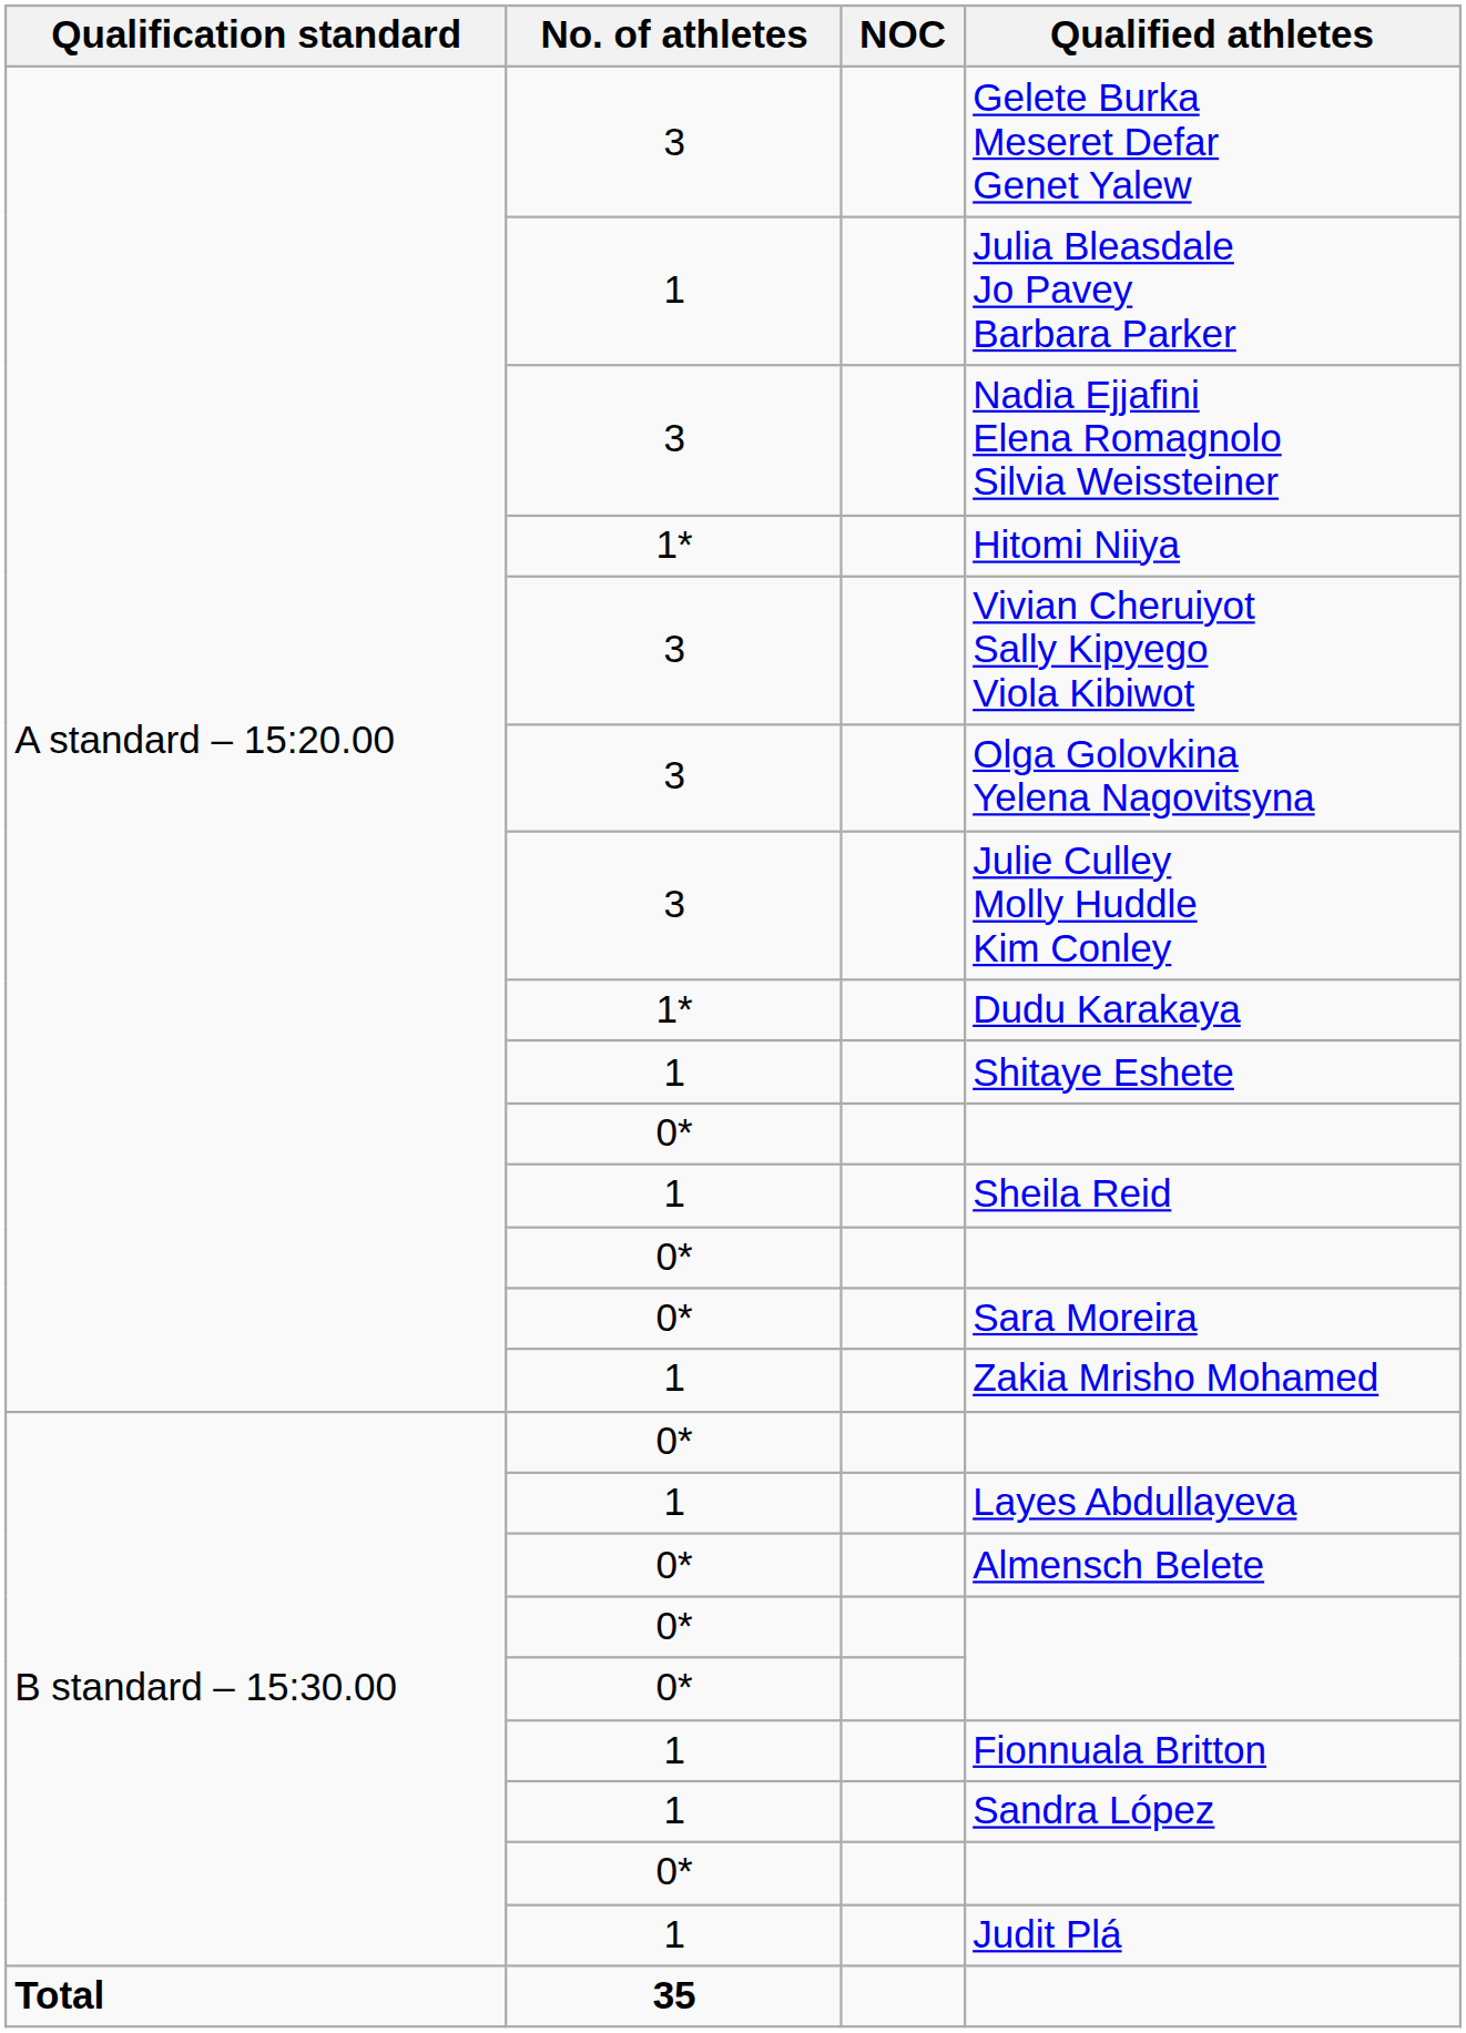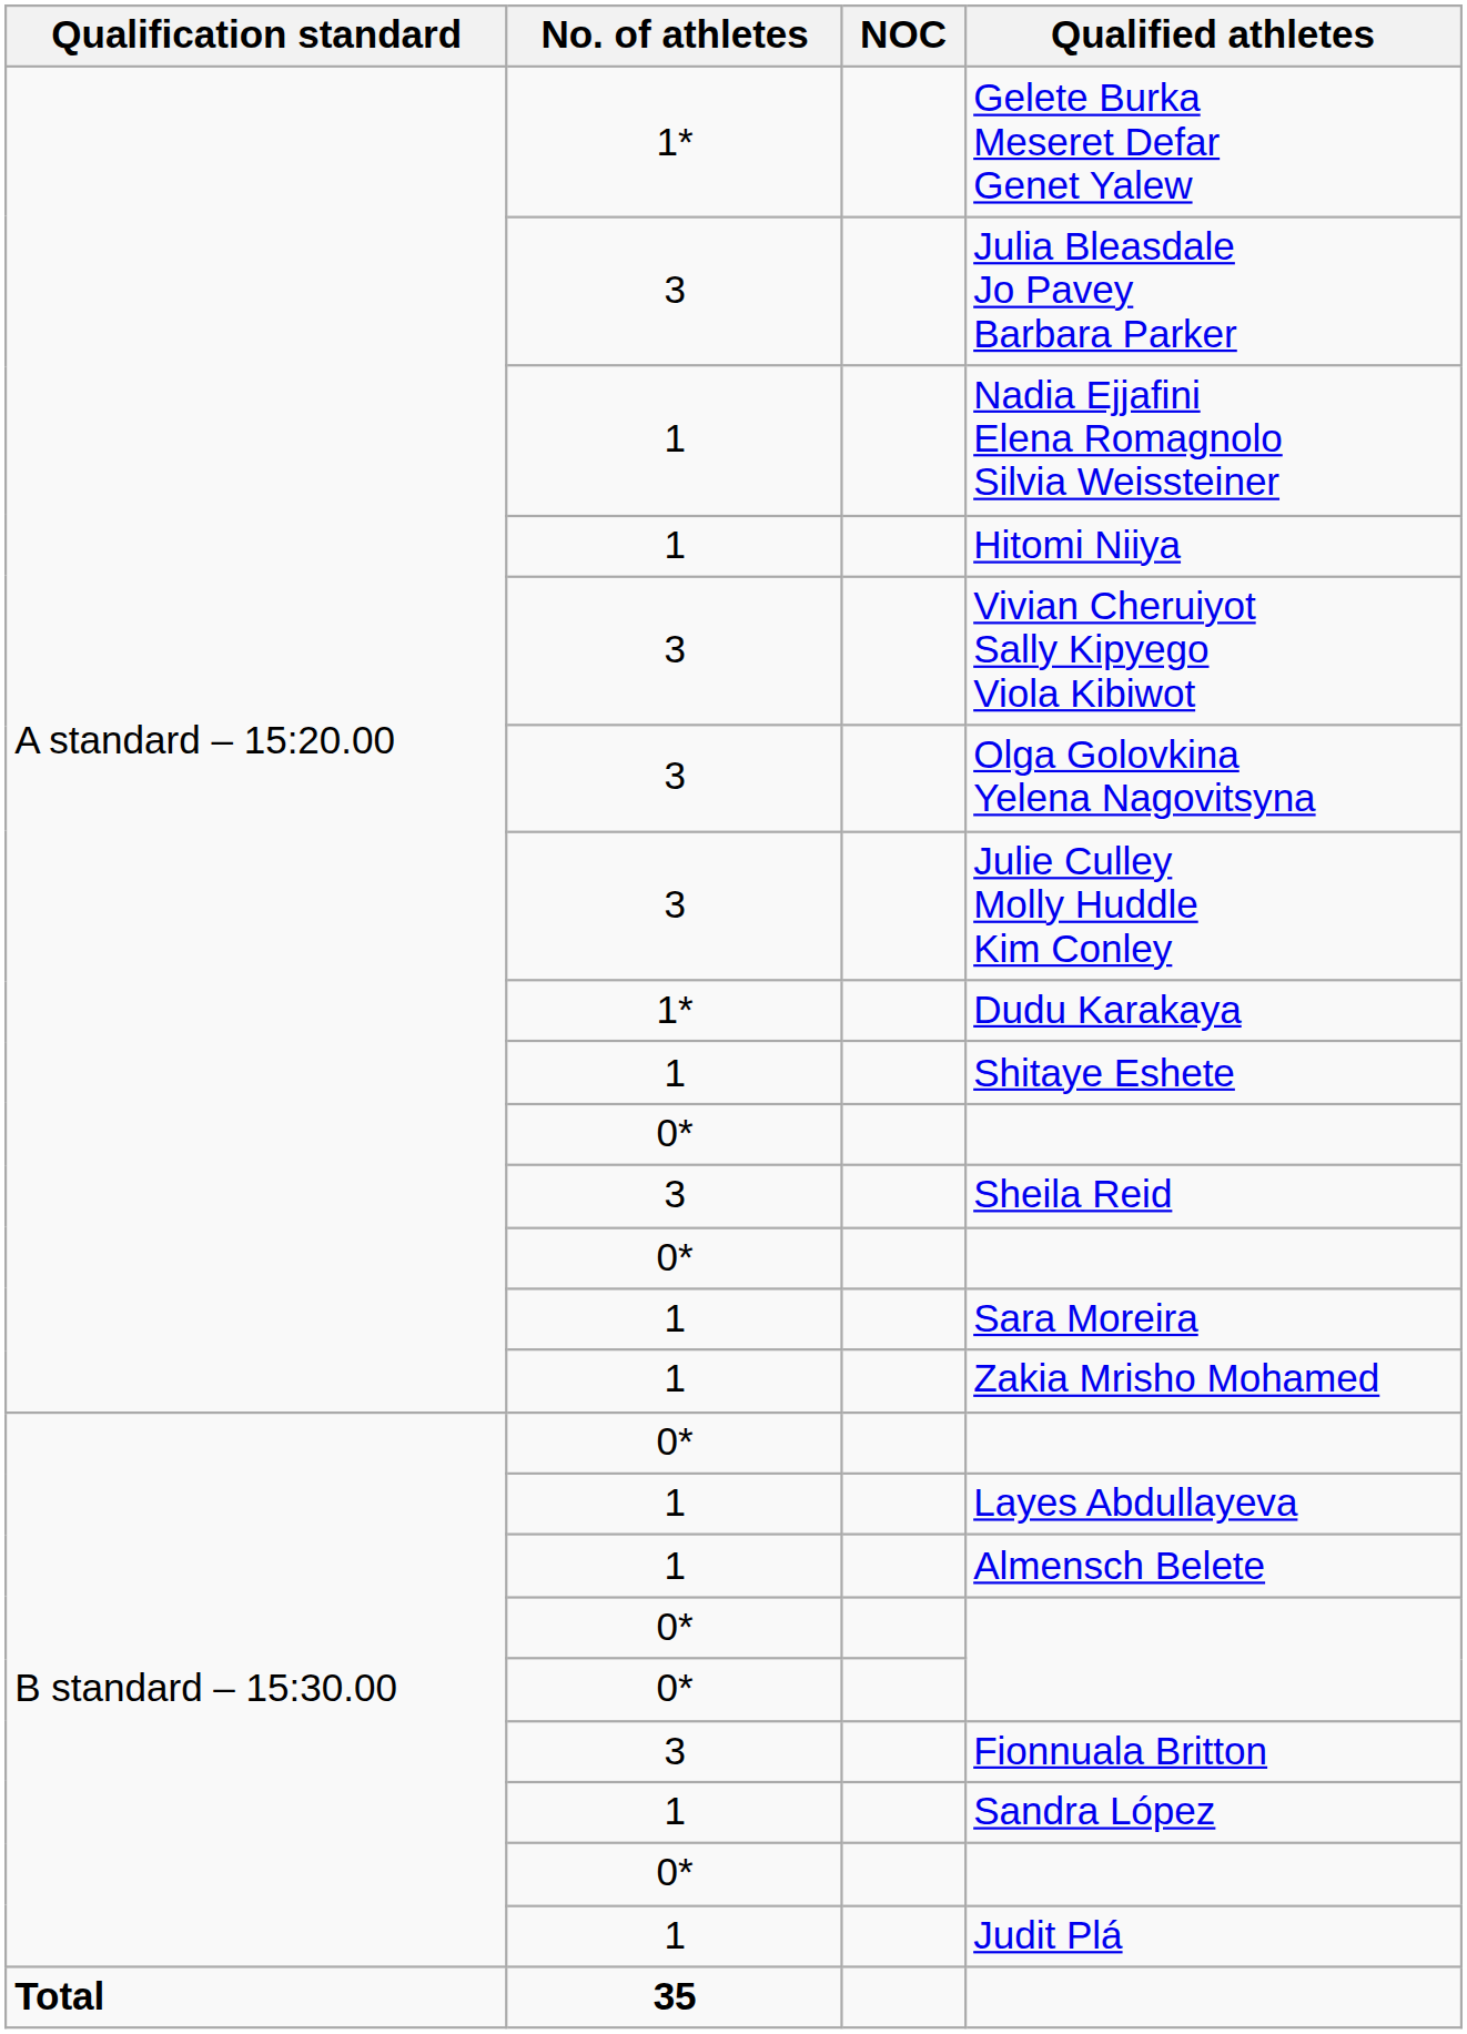Gelete Burka Meseret Defar Genet Yalew | No. of athletes: 3 -> 1*
Julia Bleasdale Jo Pavey Barbara Parker | No. of athletes: 1 -> 3
Nadia Ejjafini Elena Romagnolo Silvia Weissteiner | No. of athletes: 3 -> 1
Hitomi Niiya | No. of athletes: 1* -> 1
Sheila Reid | No. of athletes: 1 -> 3
Sara Moreira | No. of athletes: 0* -> 1
Almensch Belete | No. of athletes: 0* -> 1
Fionnuala Britton | No. of athletes: 1 -> 3
